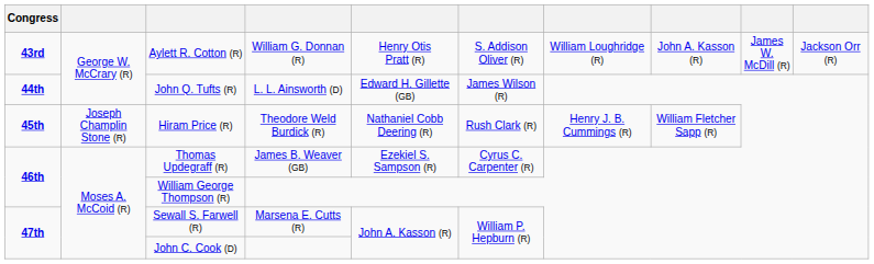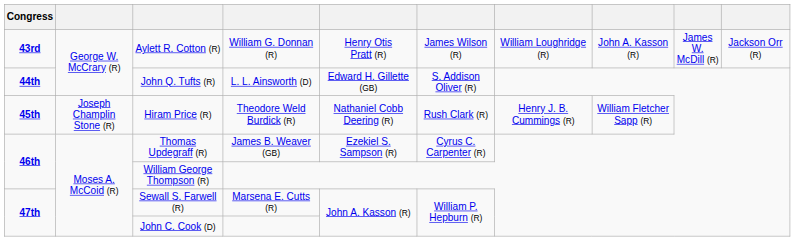Aylett R. Cotton (R) | column 6: S. Addison Oliver (R) -> James Wilson (R)
John Q. Tufts (R) | column 6: James Wilson (R) -> S. Addison Oliver (R)
